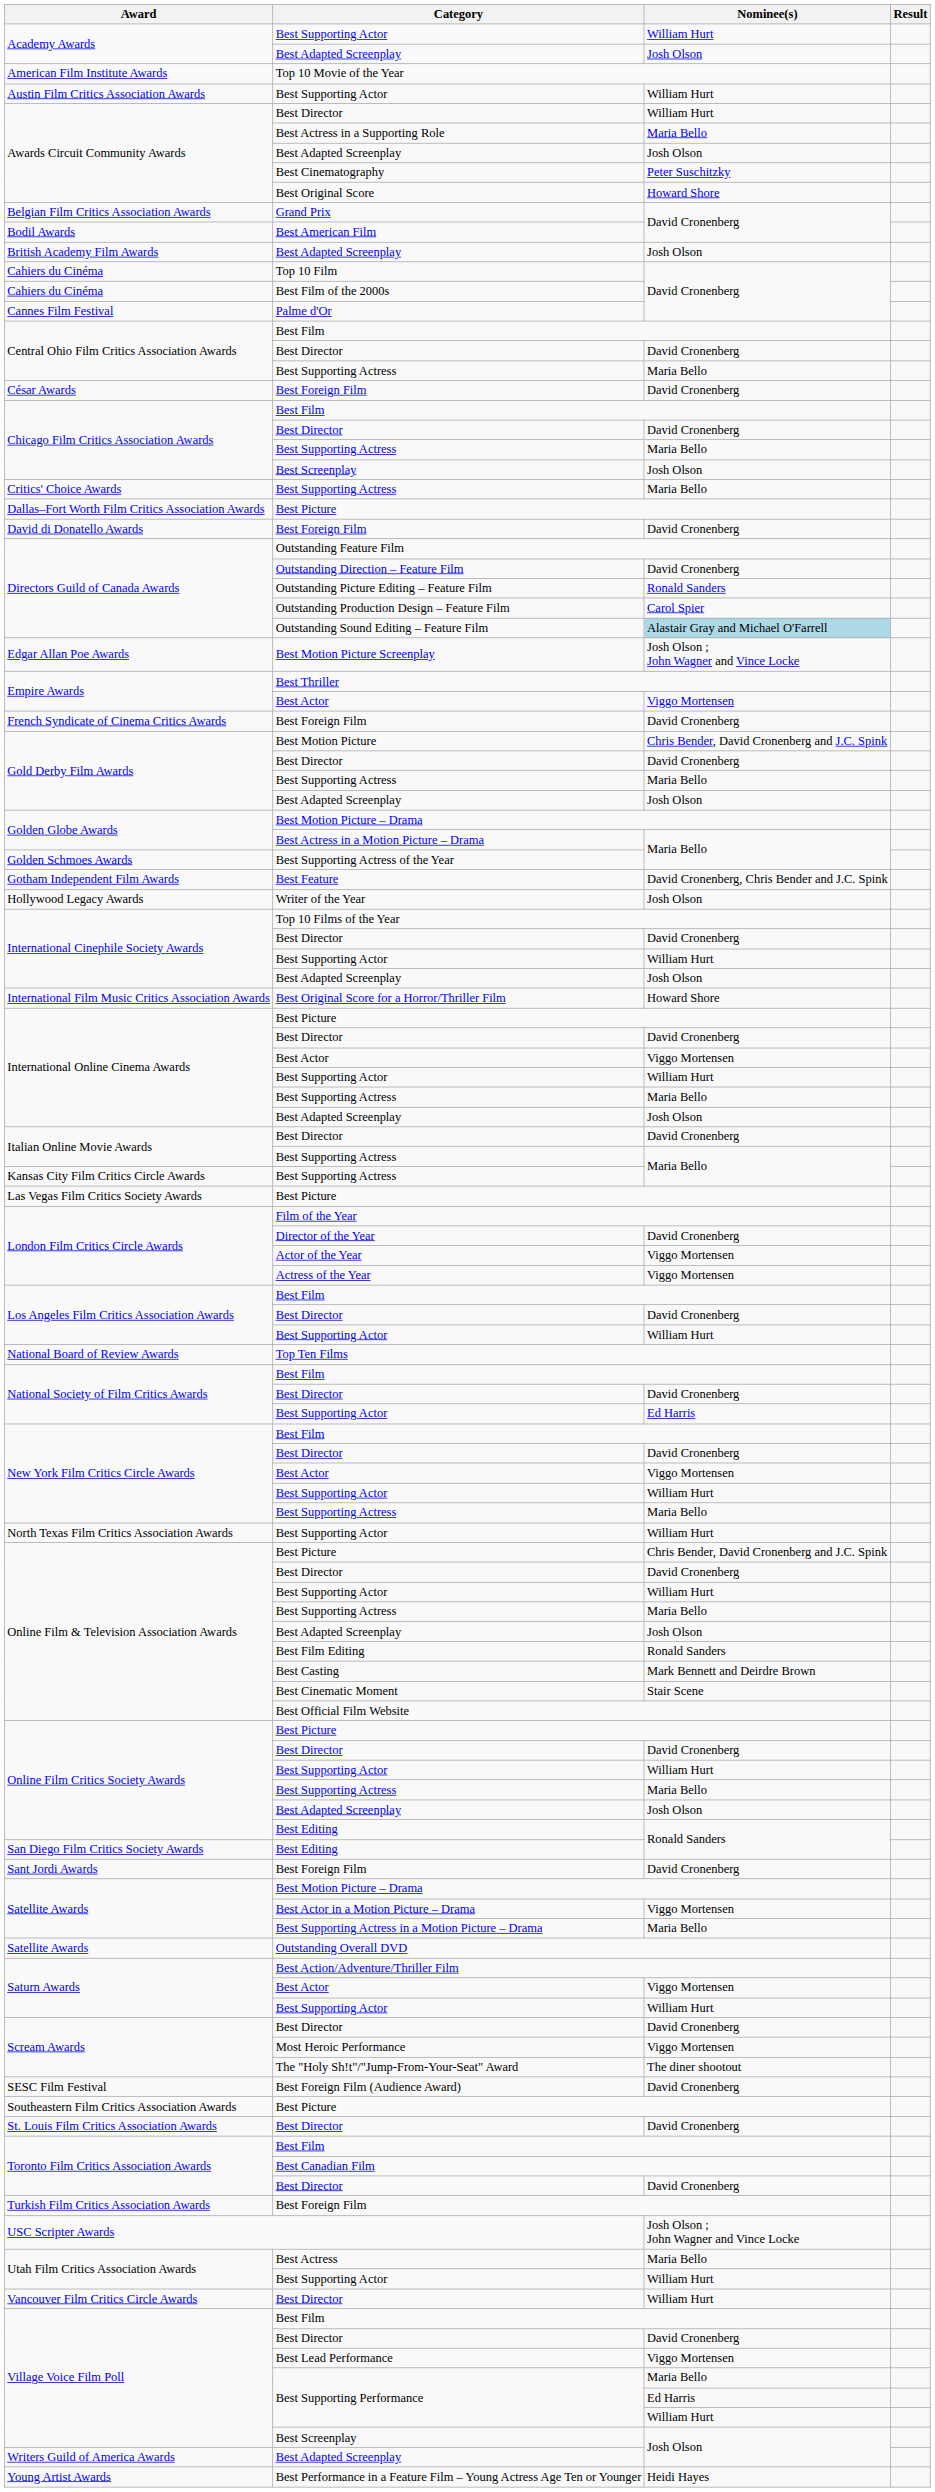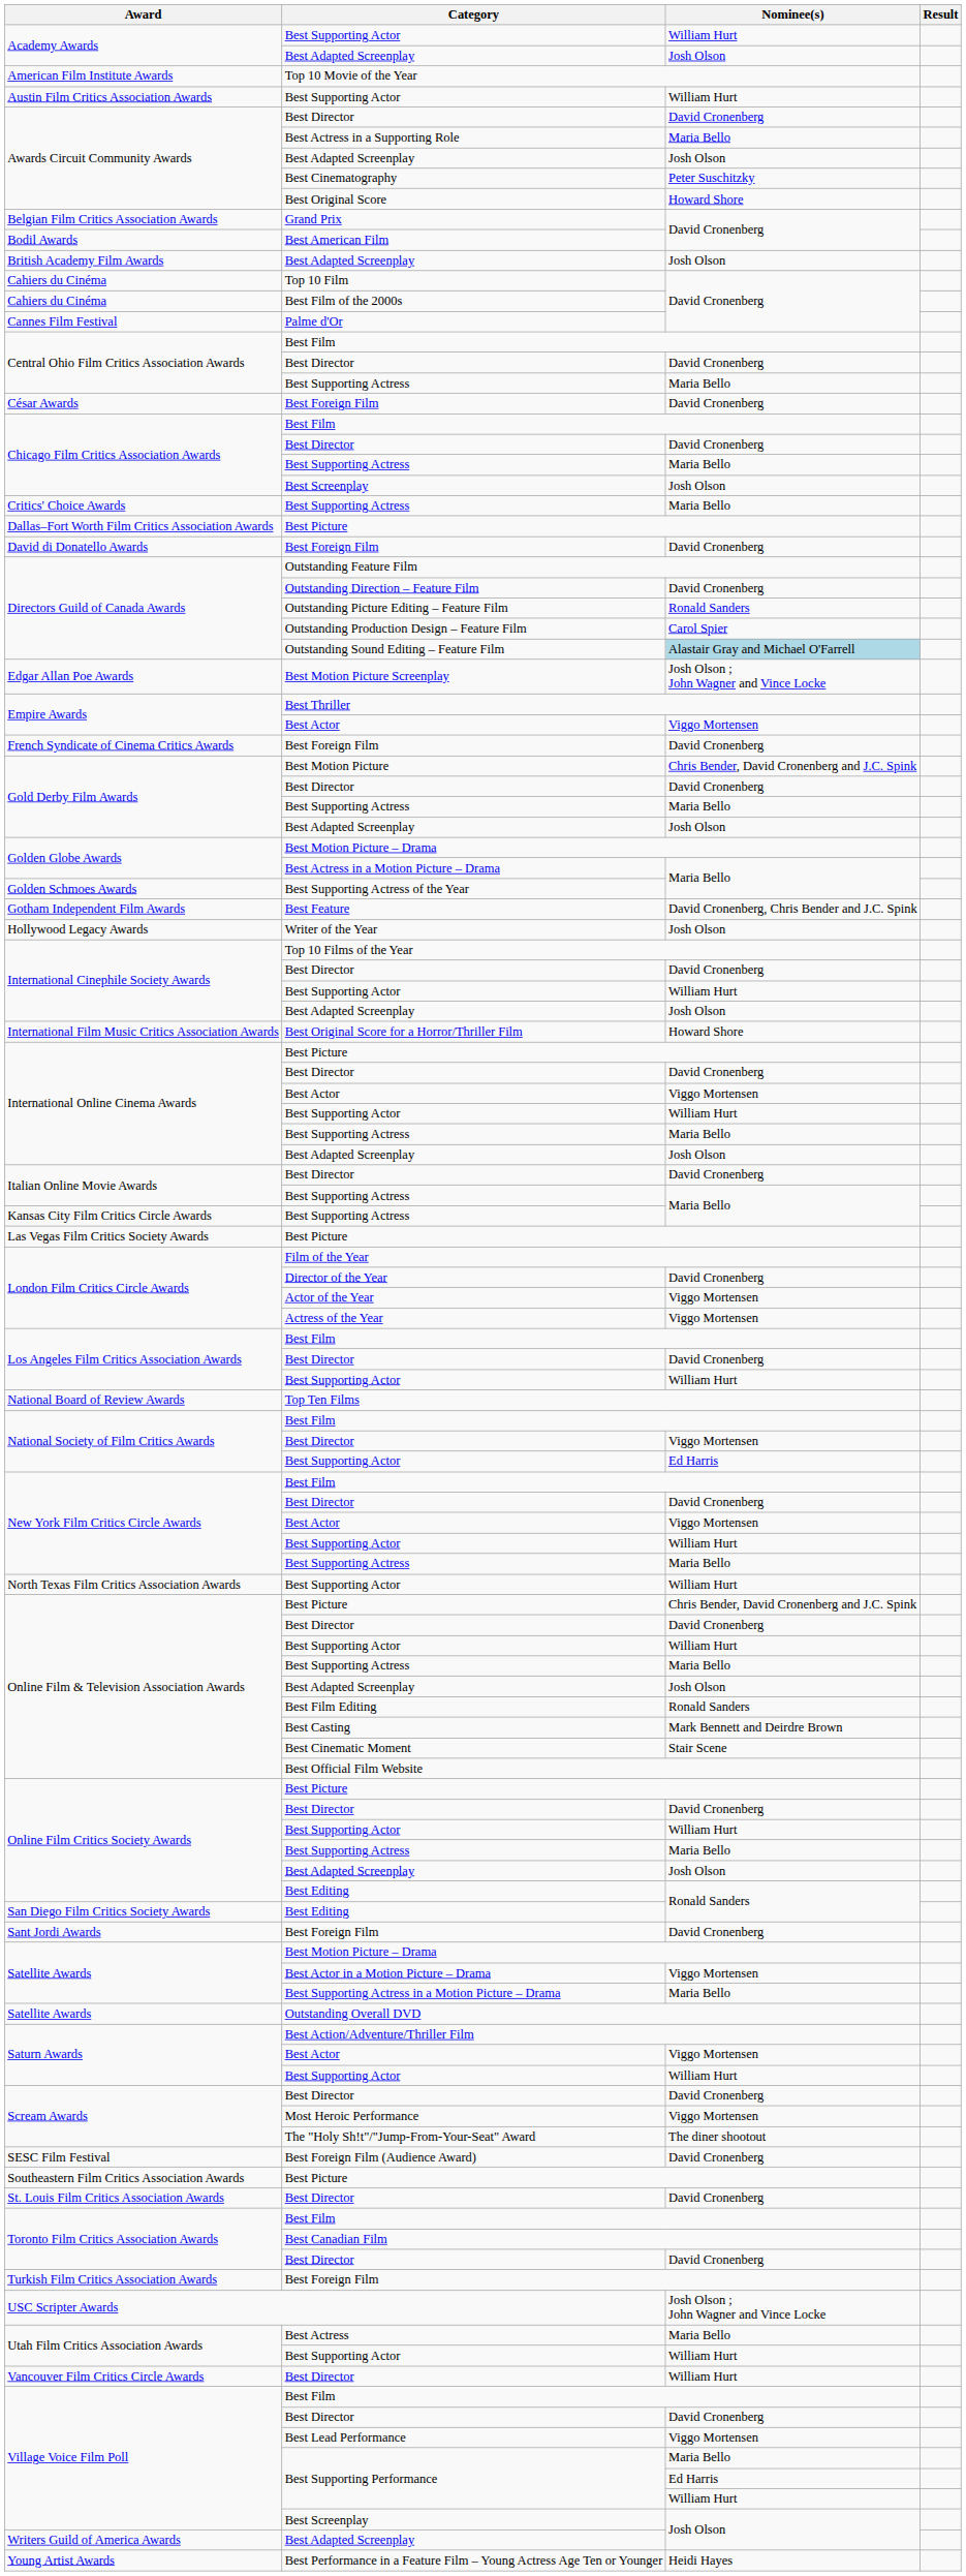Awards Circuit Community Awards / Best Director | Nominee(s): William Hurt -> David Cronenberg
National Society of Film Critics Awards / Best Director | Nominee(s): David Cronenberg -> Viggo Mortensen
